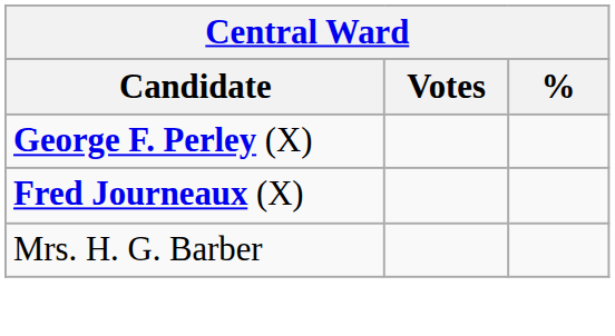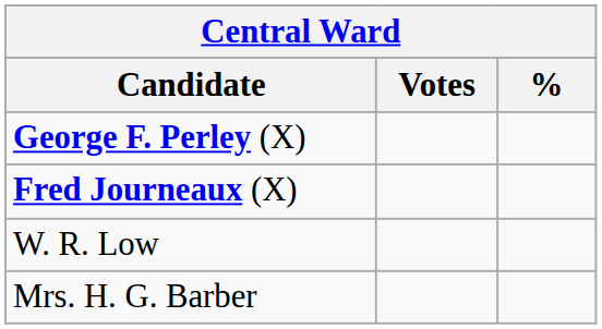+ row: W. R. Low
